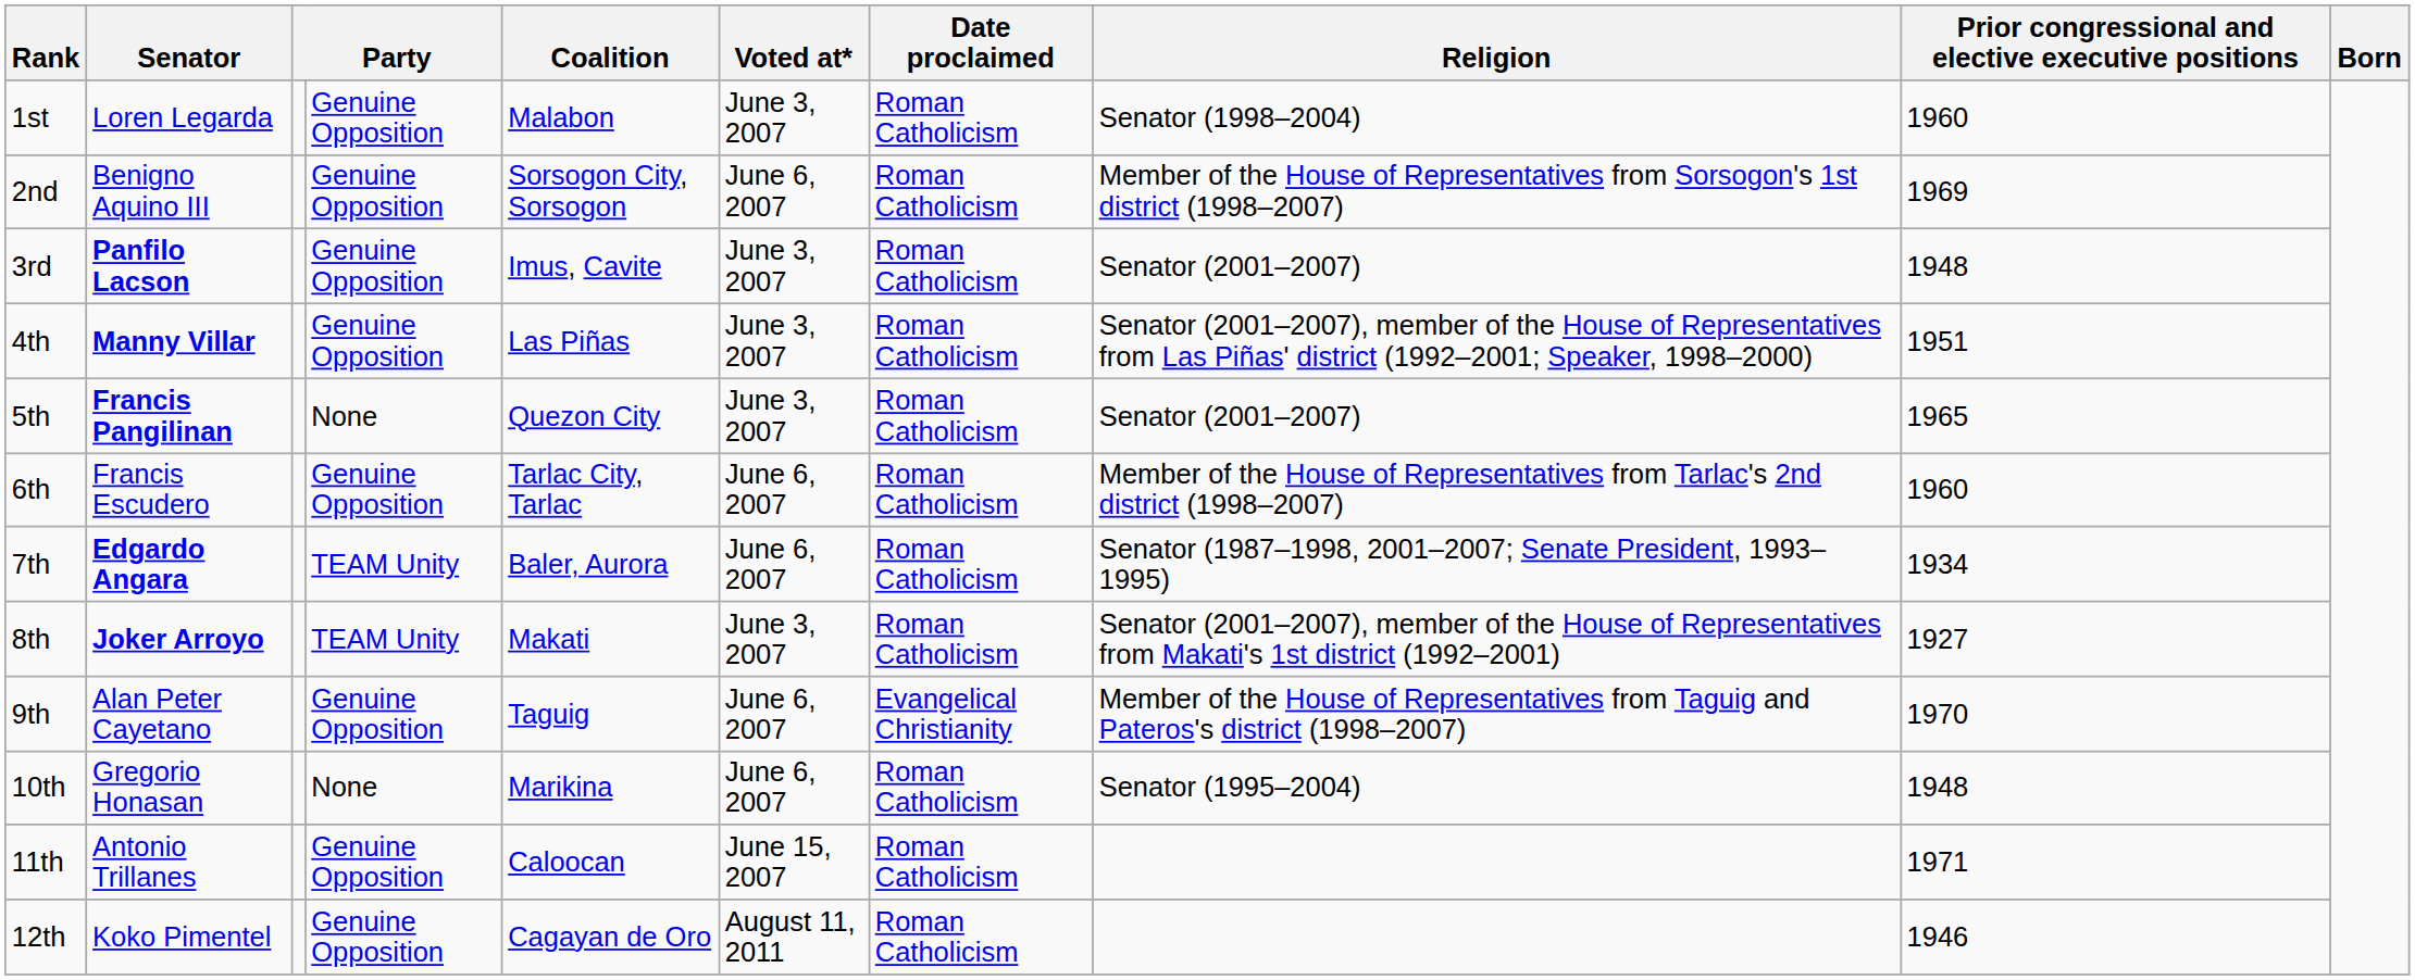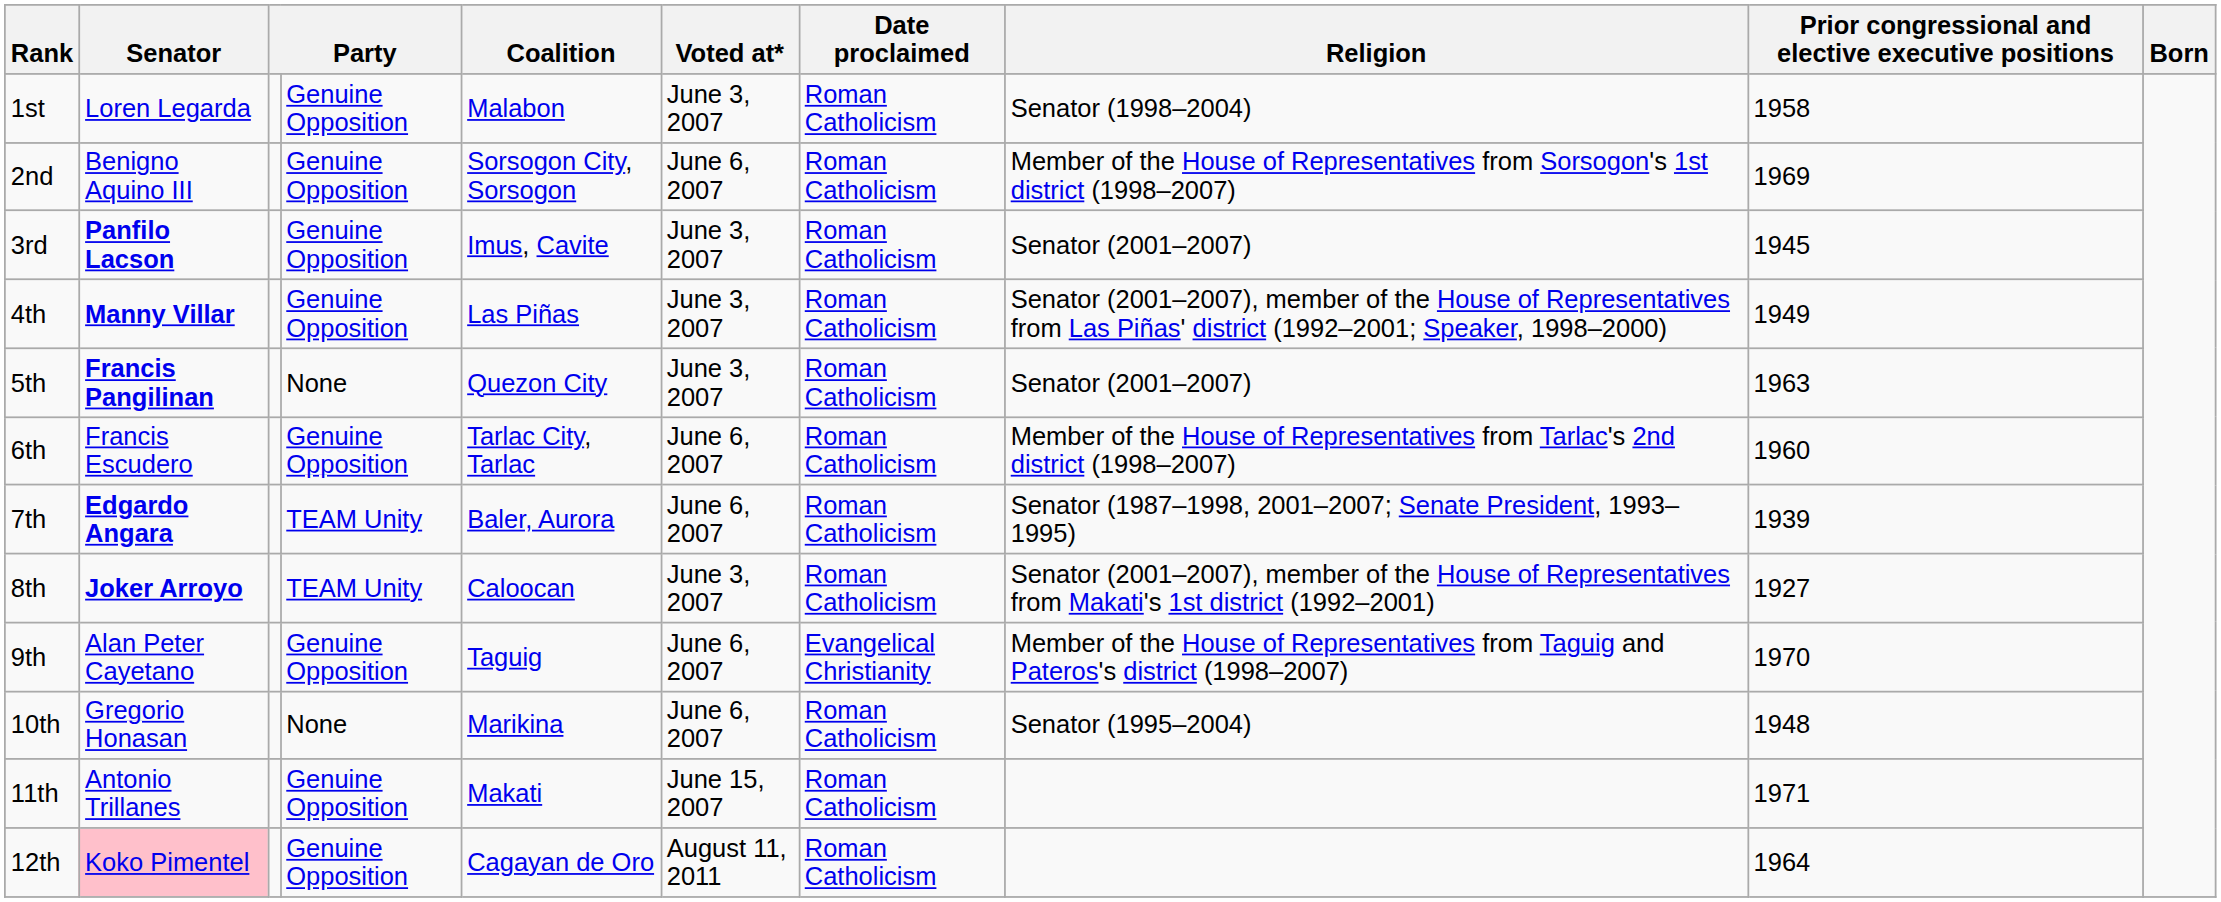1st | Prior congressional and elective executive positions: 1960 -> 1958
3rd | Prior congressional and elective executive positions: 1948 -> 1945
4th | Prior congressional and elective executive positions: 1951 -> 1949
5th | Prior congressional and elective executive positions: 1965 -> 1963
7th | Prior congressional and elective executive positions: 1934 -> 1939
8th | Coalition: Makati -> Caloocan
11th | Coalition: Caloocan -> Makati
12th | Senator: no background -> pink background
12th | Prior congressional and elective executive positions: 1946 -> 1964
